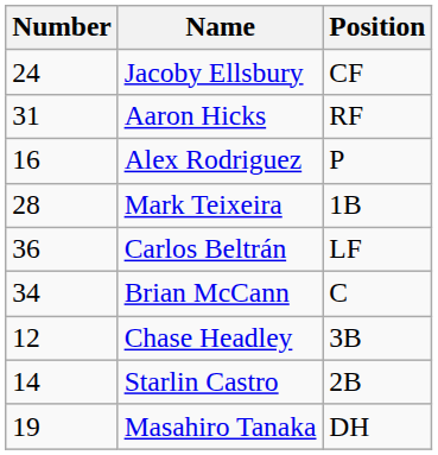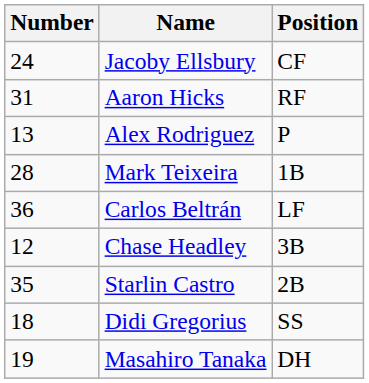Alex Rodriguez | Number: 16 -> 13
- row: 34 | Brian McCann | C
Starlin Castro | Number: 14 -> 35
+ row: 18 | Didi Gregorius | SS
